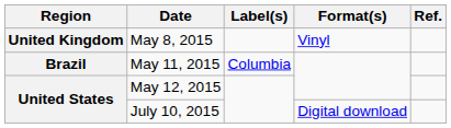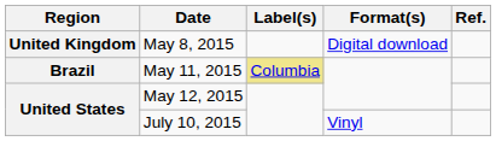May 8, 2015 | Format(s): Vinyl -> Digital download
May 11, 2015 | Label(s): no background -> khaki background
July 10, 2015 | Format(s): Digital download -> Vinyl
